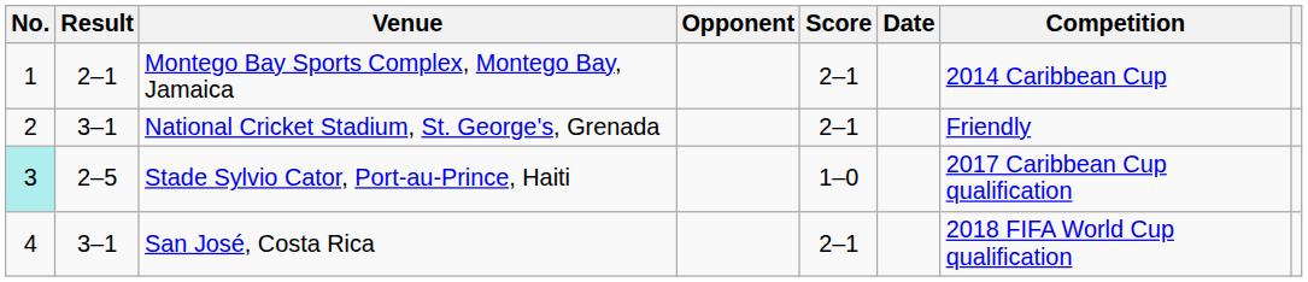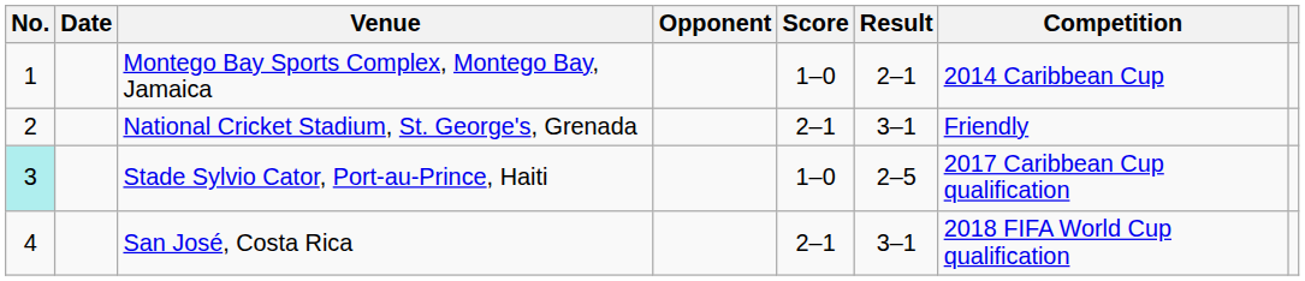columns swapped: Date <-> Result
Montego Bay Sports Complex, Montego Bay, Jamaica | Score: 2–1 -> 1–0
